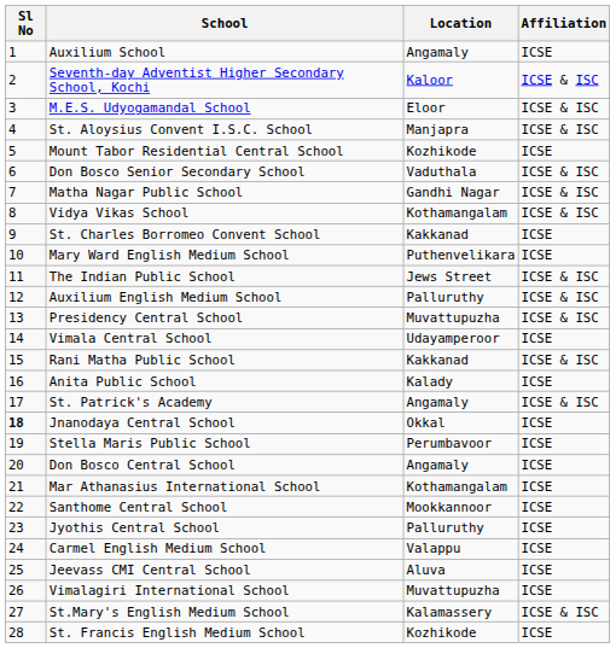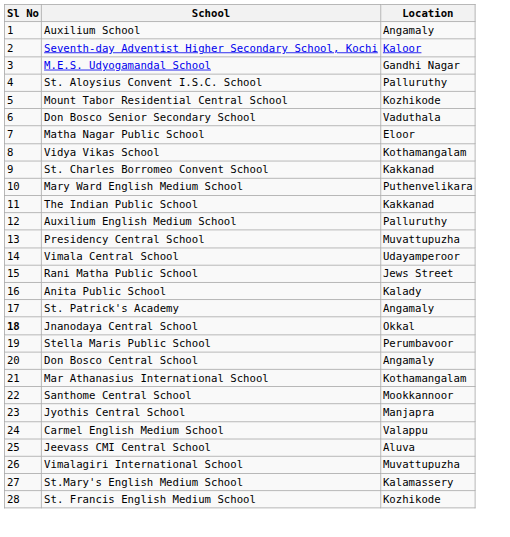- column: Affiliation | ICSE | ICSE & ISC | ICSE & ISC | ICSE & ISC | ICSE | ICSE & ISC | ICSE & ISC | ICSE & ISC | ICSE | ICSE | ICSE & ISC | ICSE & ISC | ICSE & ISC | ICSE | ICSE & ISC | ICSE | ICSE & ISC | ICSE | ICSE | ICSE | ICSE | ICSE | ICSE | ICSE | ICSE | ICSE | ICSE & ISC | ICSE
M.E.S. Udyogamandal School | Location: Eloor -> Gandhi Nagar
St. Aloysius Convent I.S.C. School | Location: Manjapra -> Palluruthy
Matha Nagar Public School | Location: Gandhi Nagar -> Eloor
The Indian Public School | Location: Jews Street -> Kakkanad
Rani Matha Public School | Location: Kakkanad -> Jews Street
Jyothis Central School | Location: Palluruthy -> Manjapra
